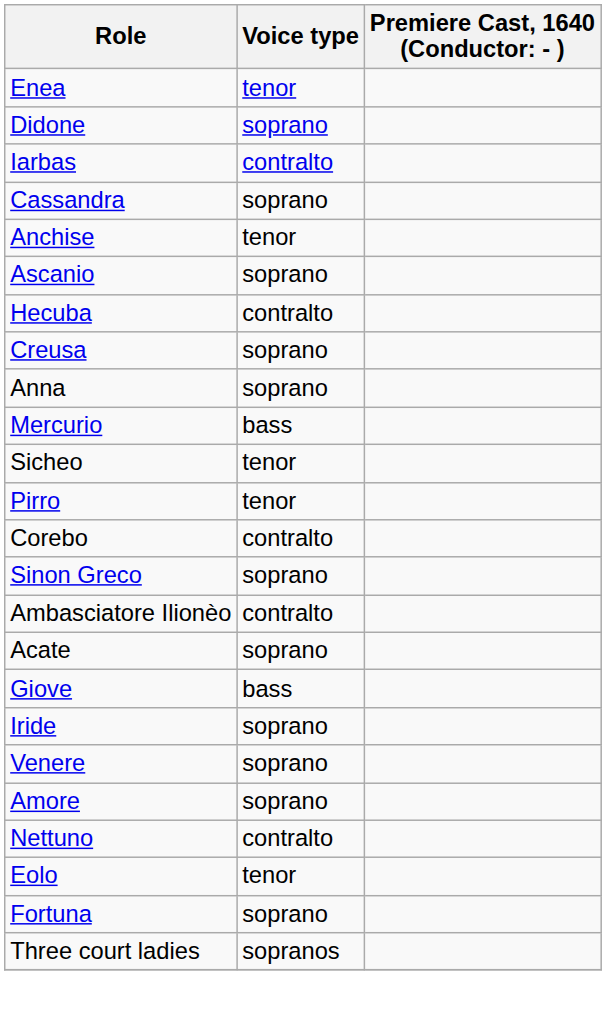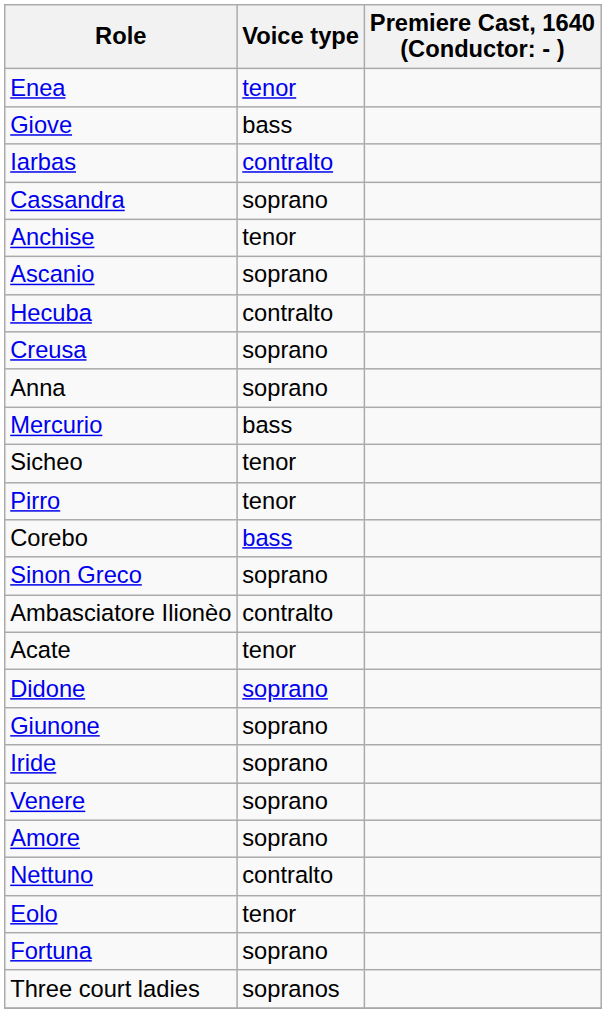rows swapped: Didone <-> Giove
Corebo | Voice type: contralto -> bass
Acate | Voice type: soprano -> tenor
+ row: Giunone | soprano
